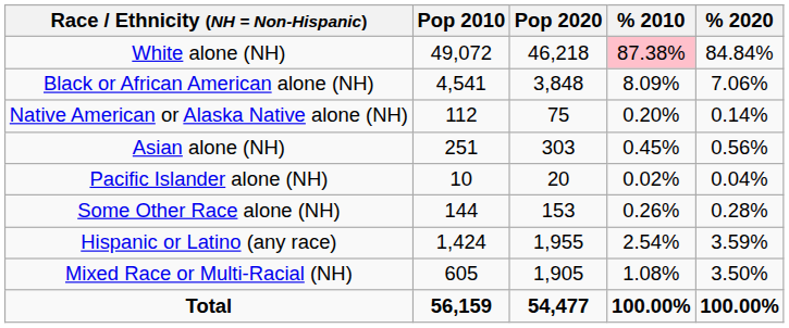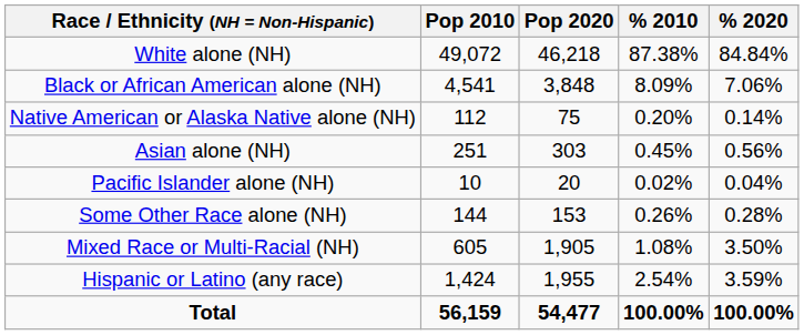White alone (NH) | % 2010: pink background -> no background
rows swapped: Mixed Race or Multi-Racial (NH) <-> Hispanic or Latino (any race)
